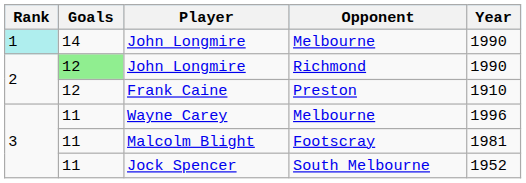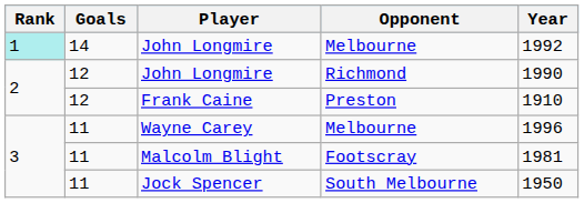John Longmire / Melbourne | Year: 1990 -> 1992
John Longmire / Richmond | Goals: lightgreen background -> no background
Jock Spencer | Year: 1952 -> 1950
